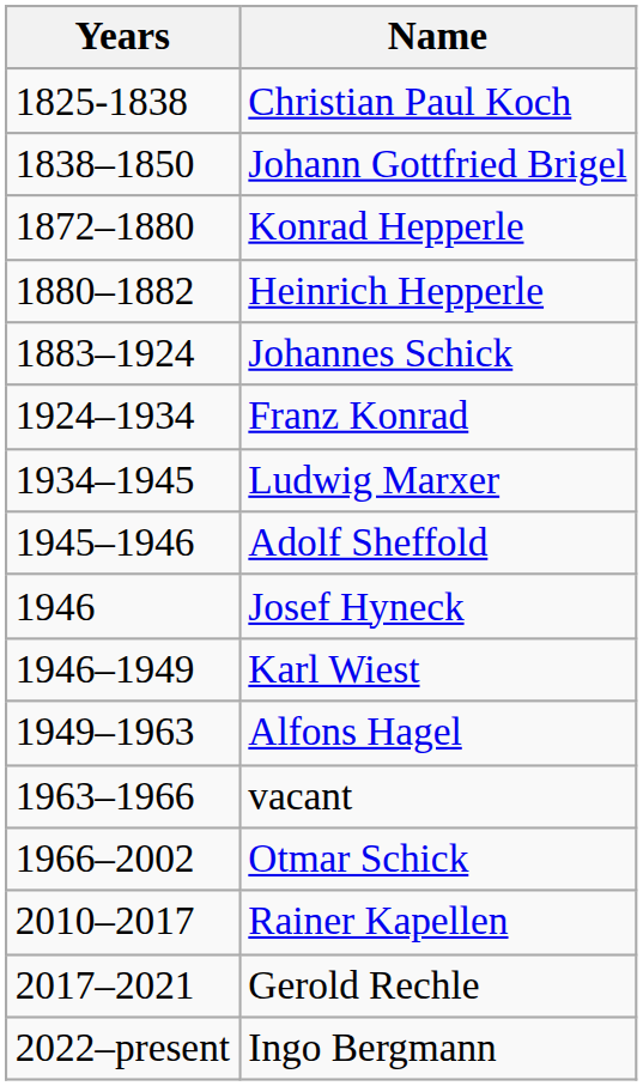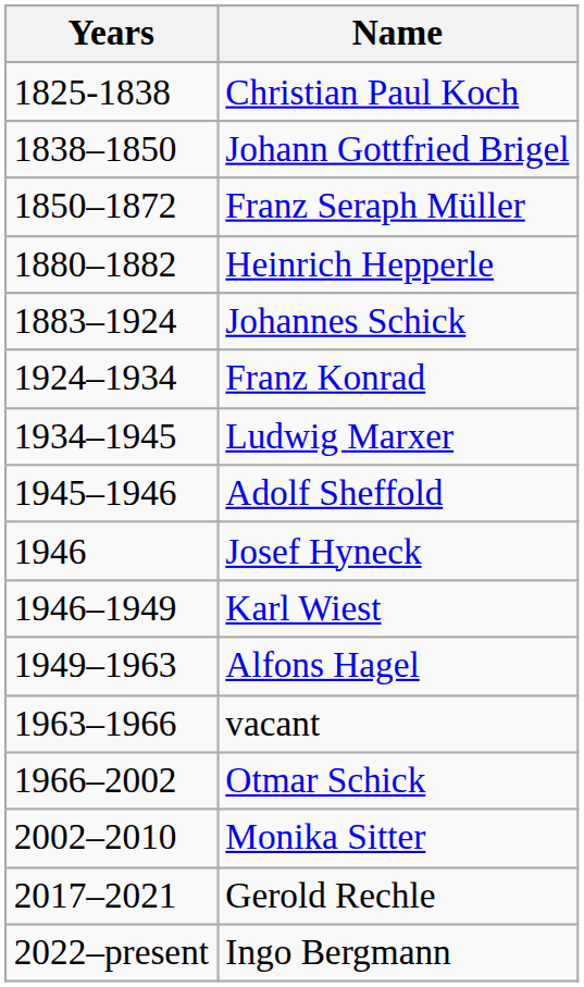+ row: 1850–1872 | Franz Seraph Müller
- row: 1872–1880 | Konrad Hepperle
+ row: 2002–2010 | Monika Sitter
- row: 2010–2017 | Rainer Kapellen
